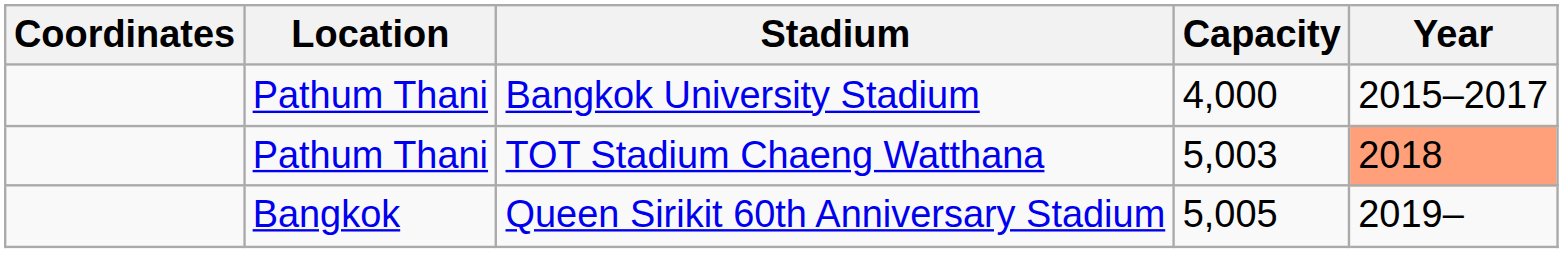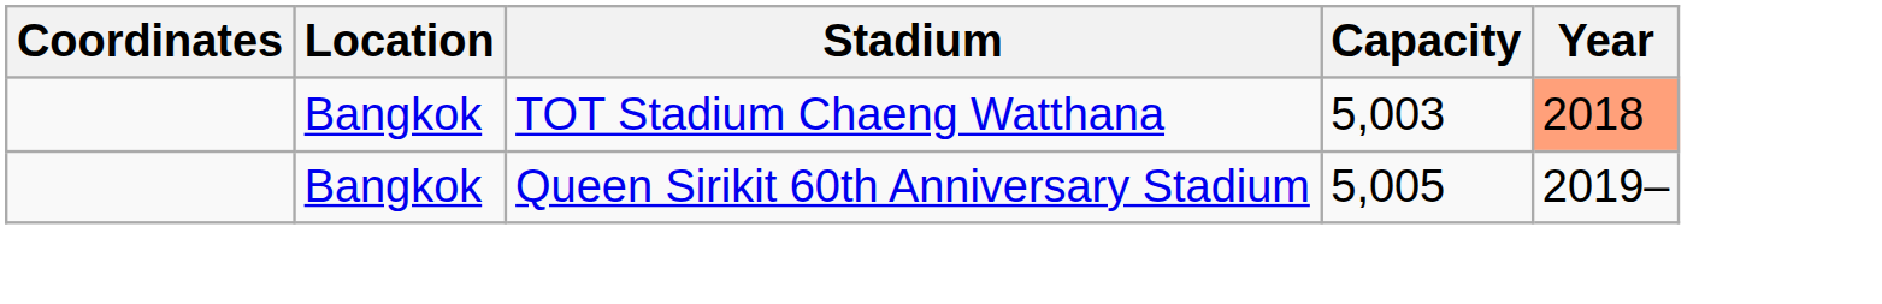- row: Pathum Thani | Bangkok University Stadium | 4,000 | 2015–2017
TOT Stadium Chaeng Watthana | Location: Pathum Thani -> Bangkok
